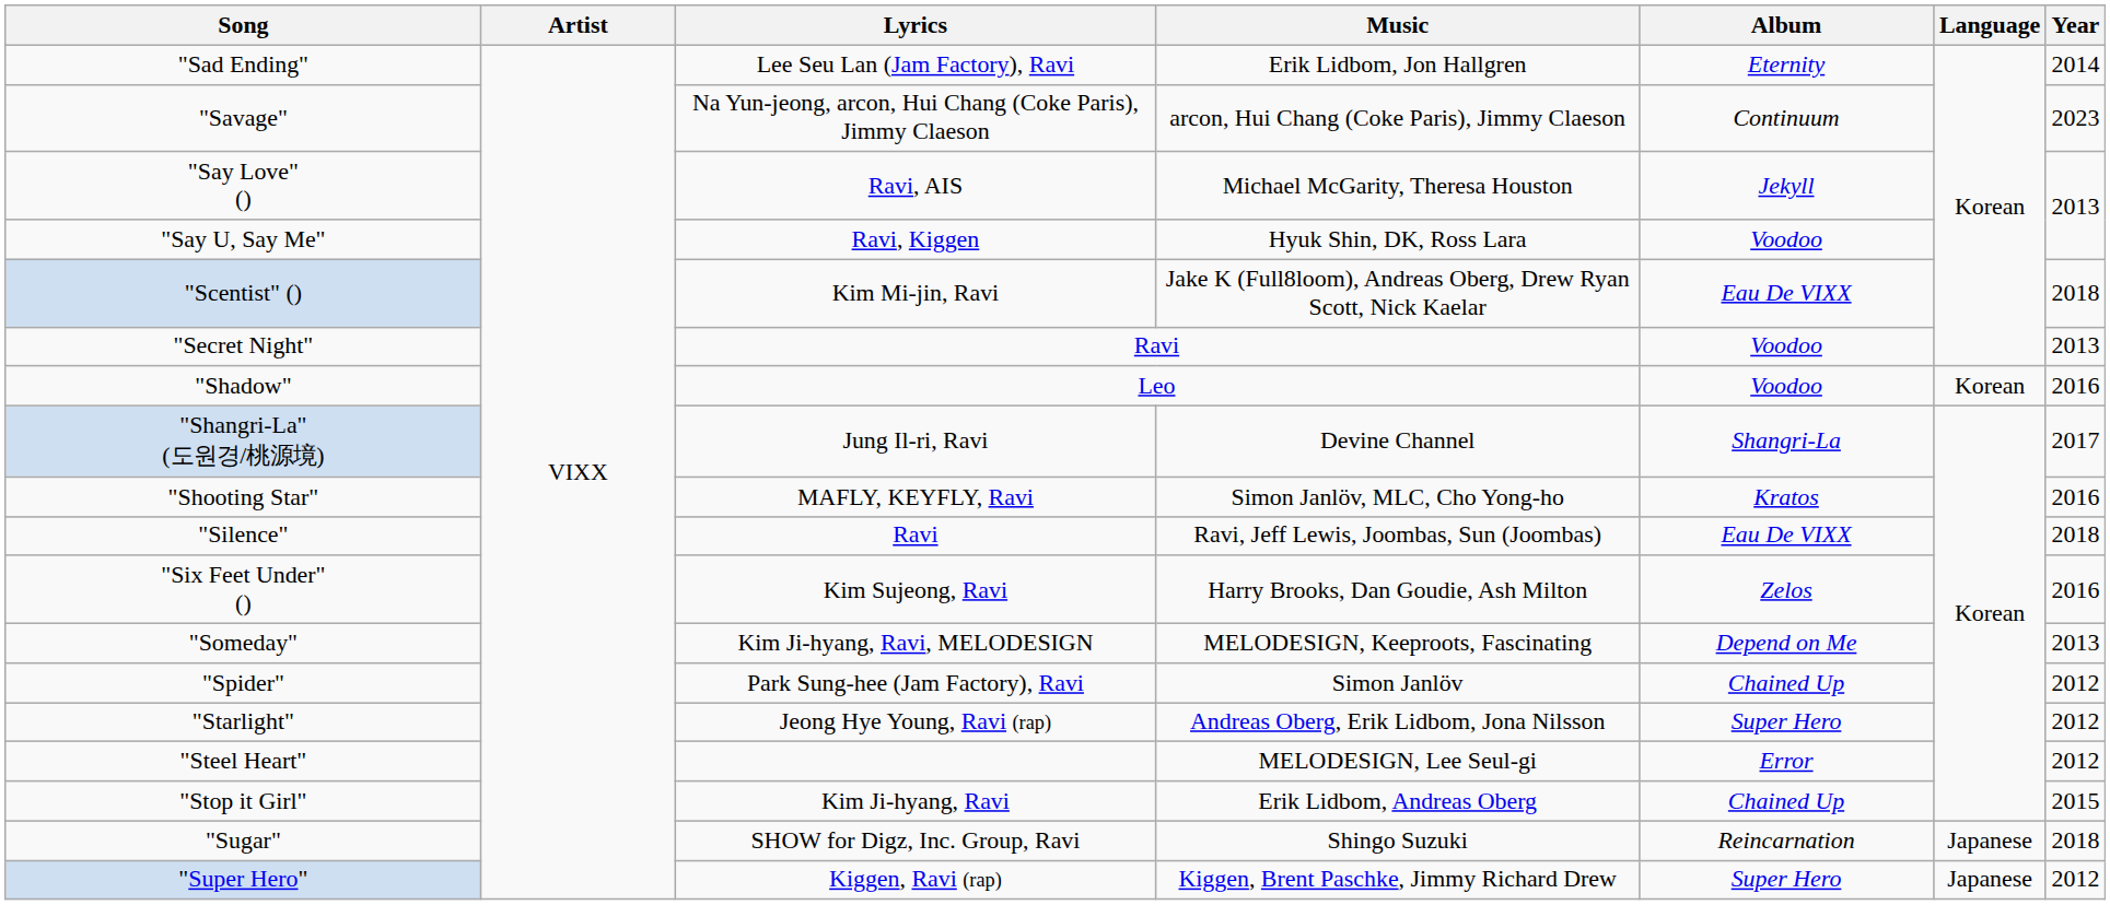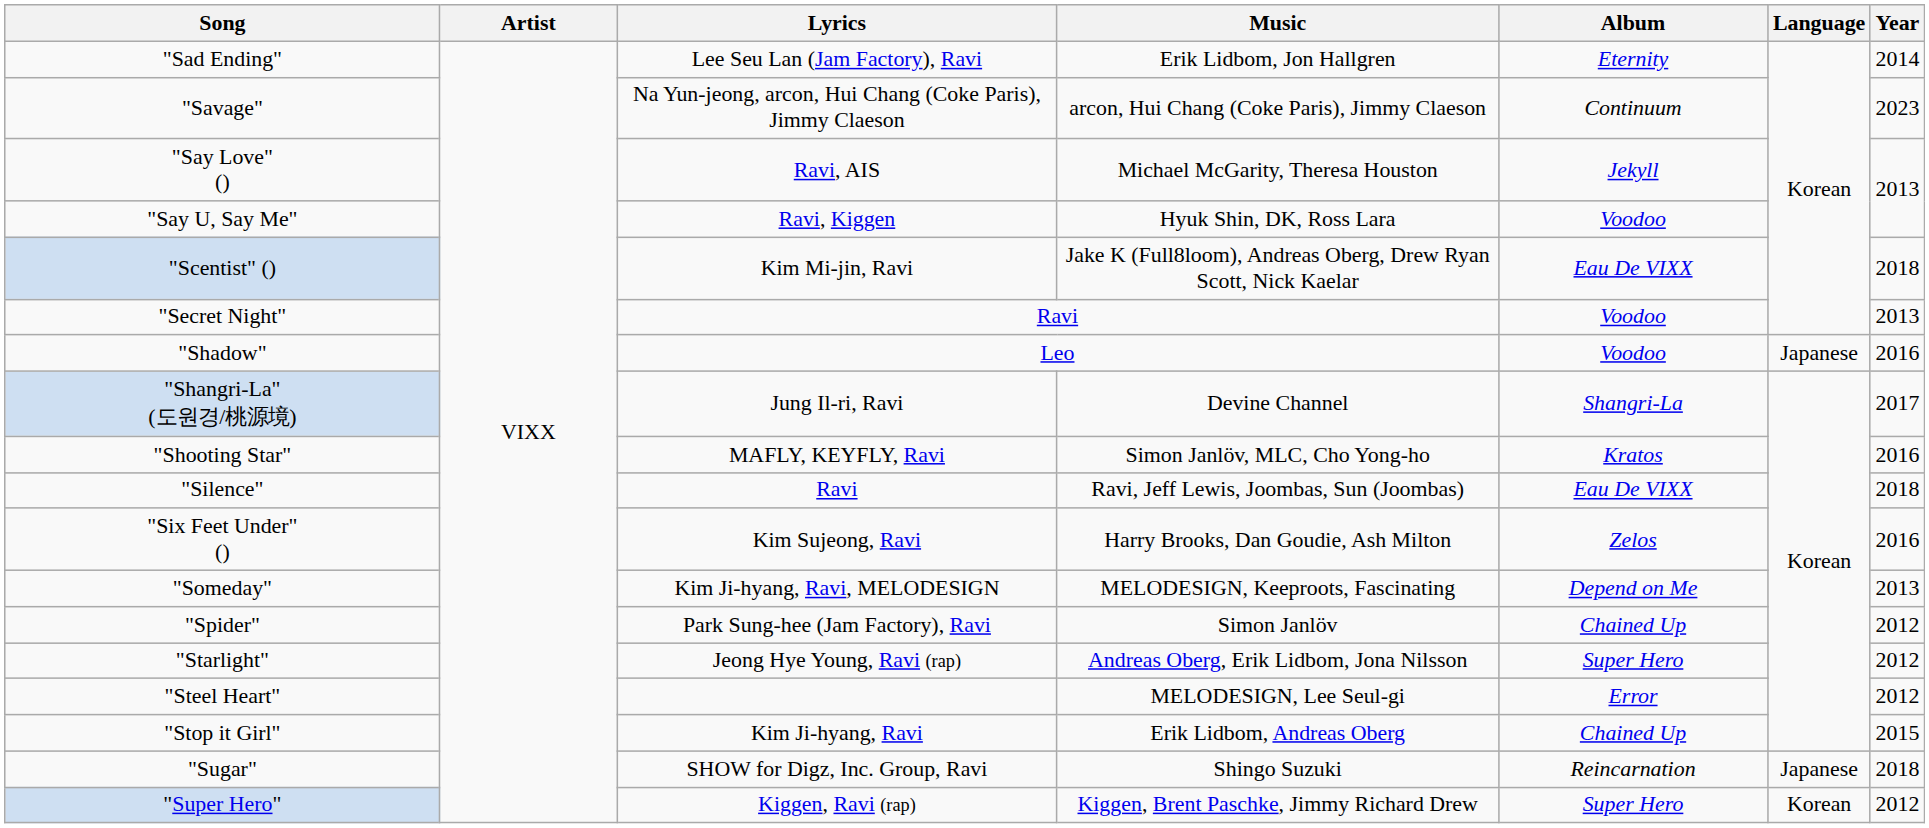"Shadow" | Language: Korean -> Japanese
"Super Hero" | Language: Japanese -> Korean
